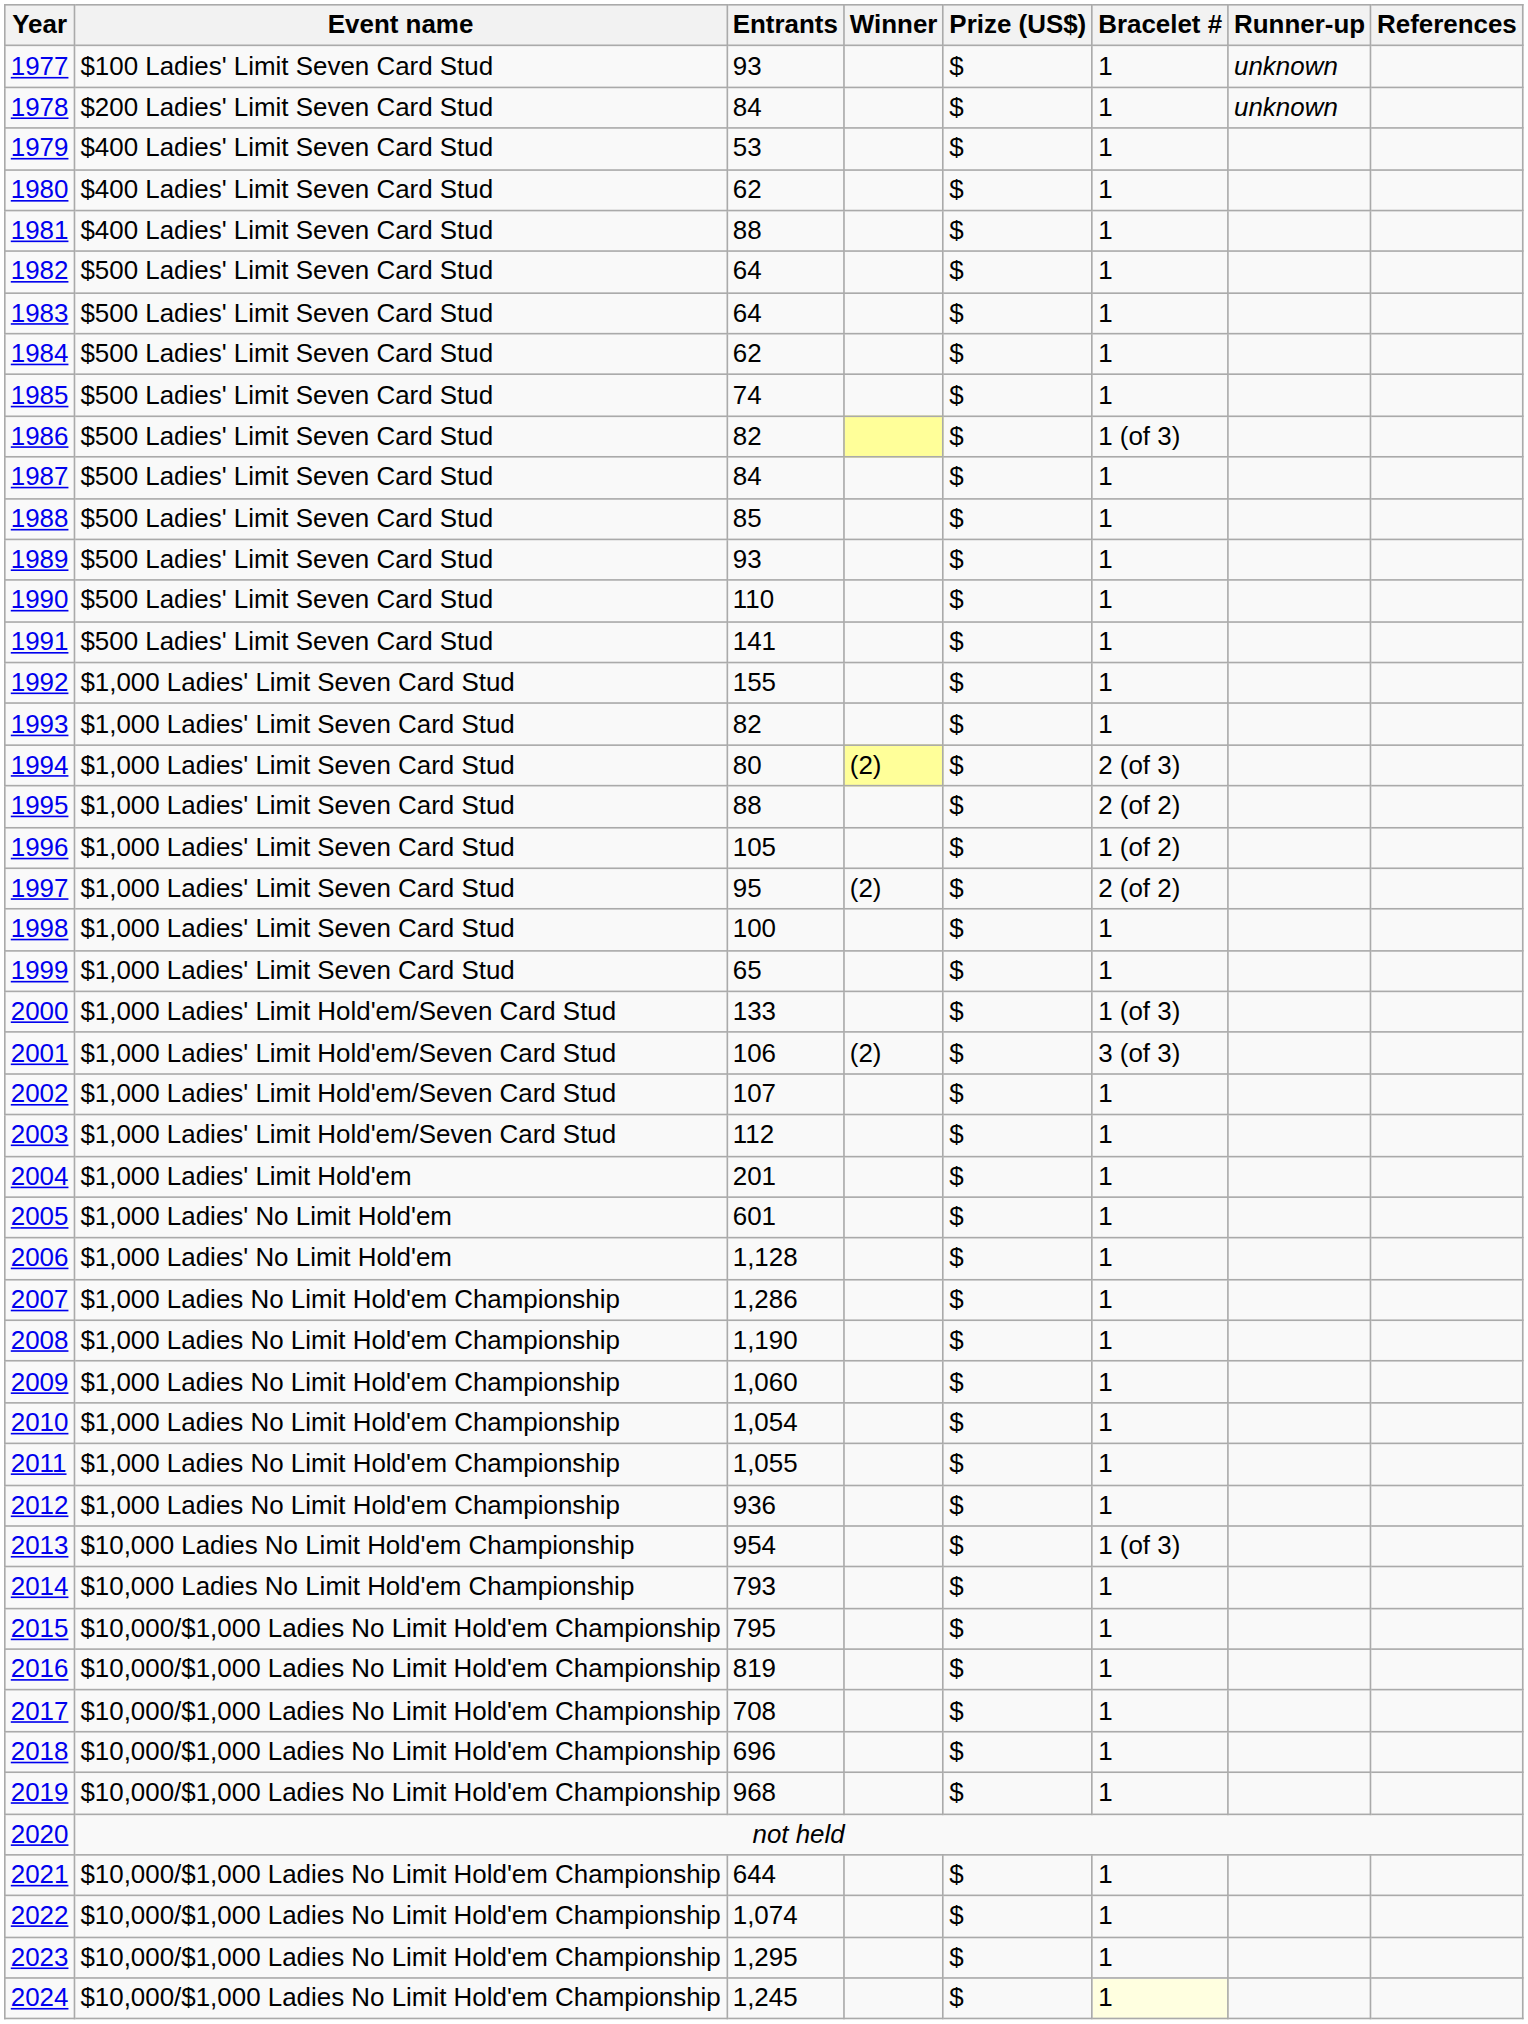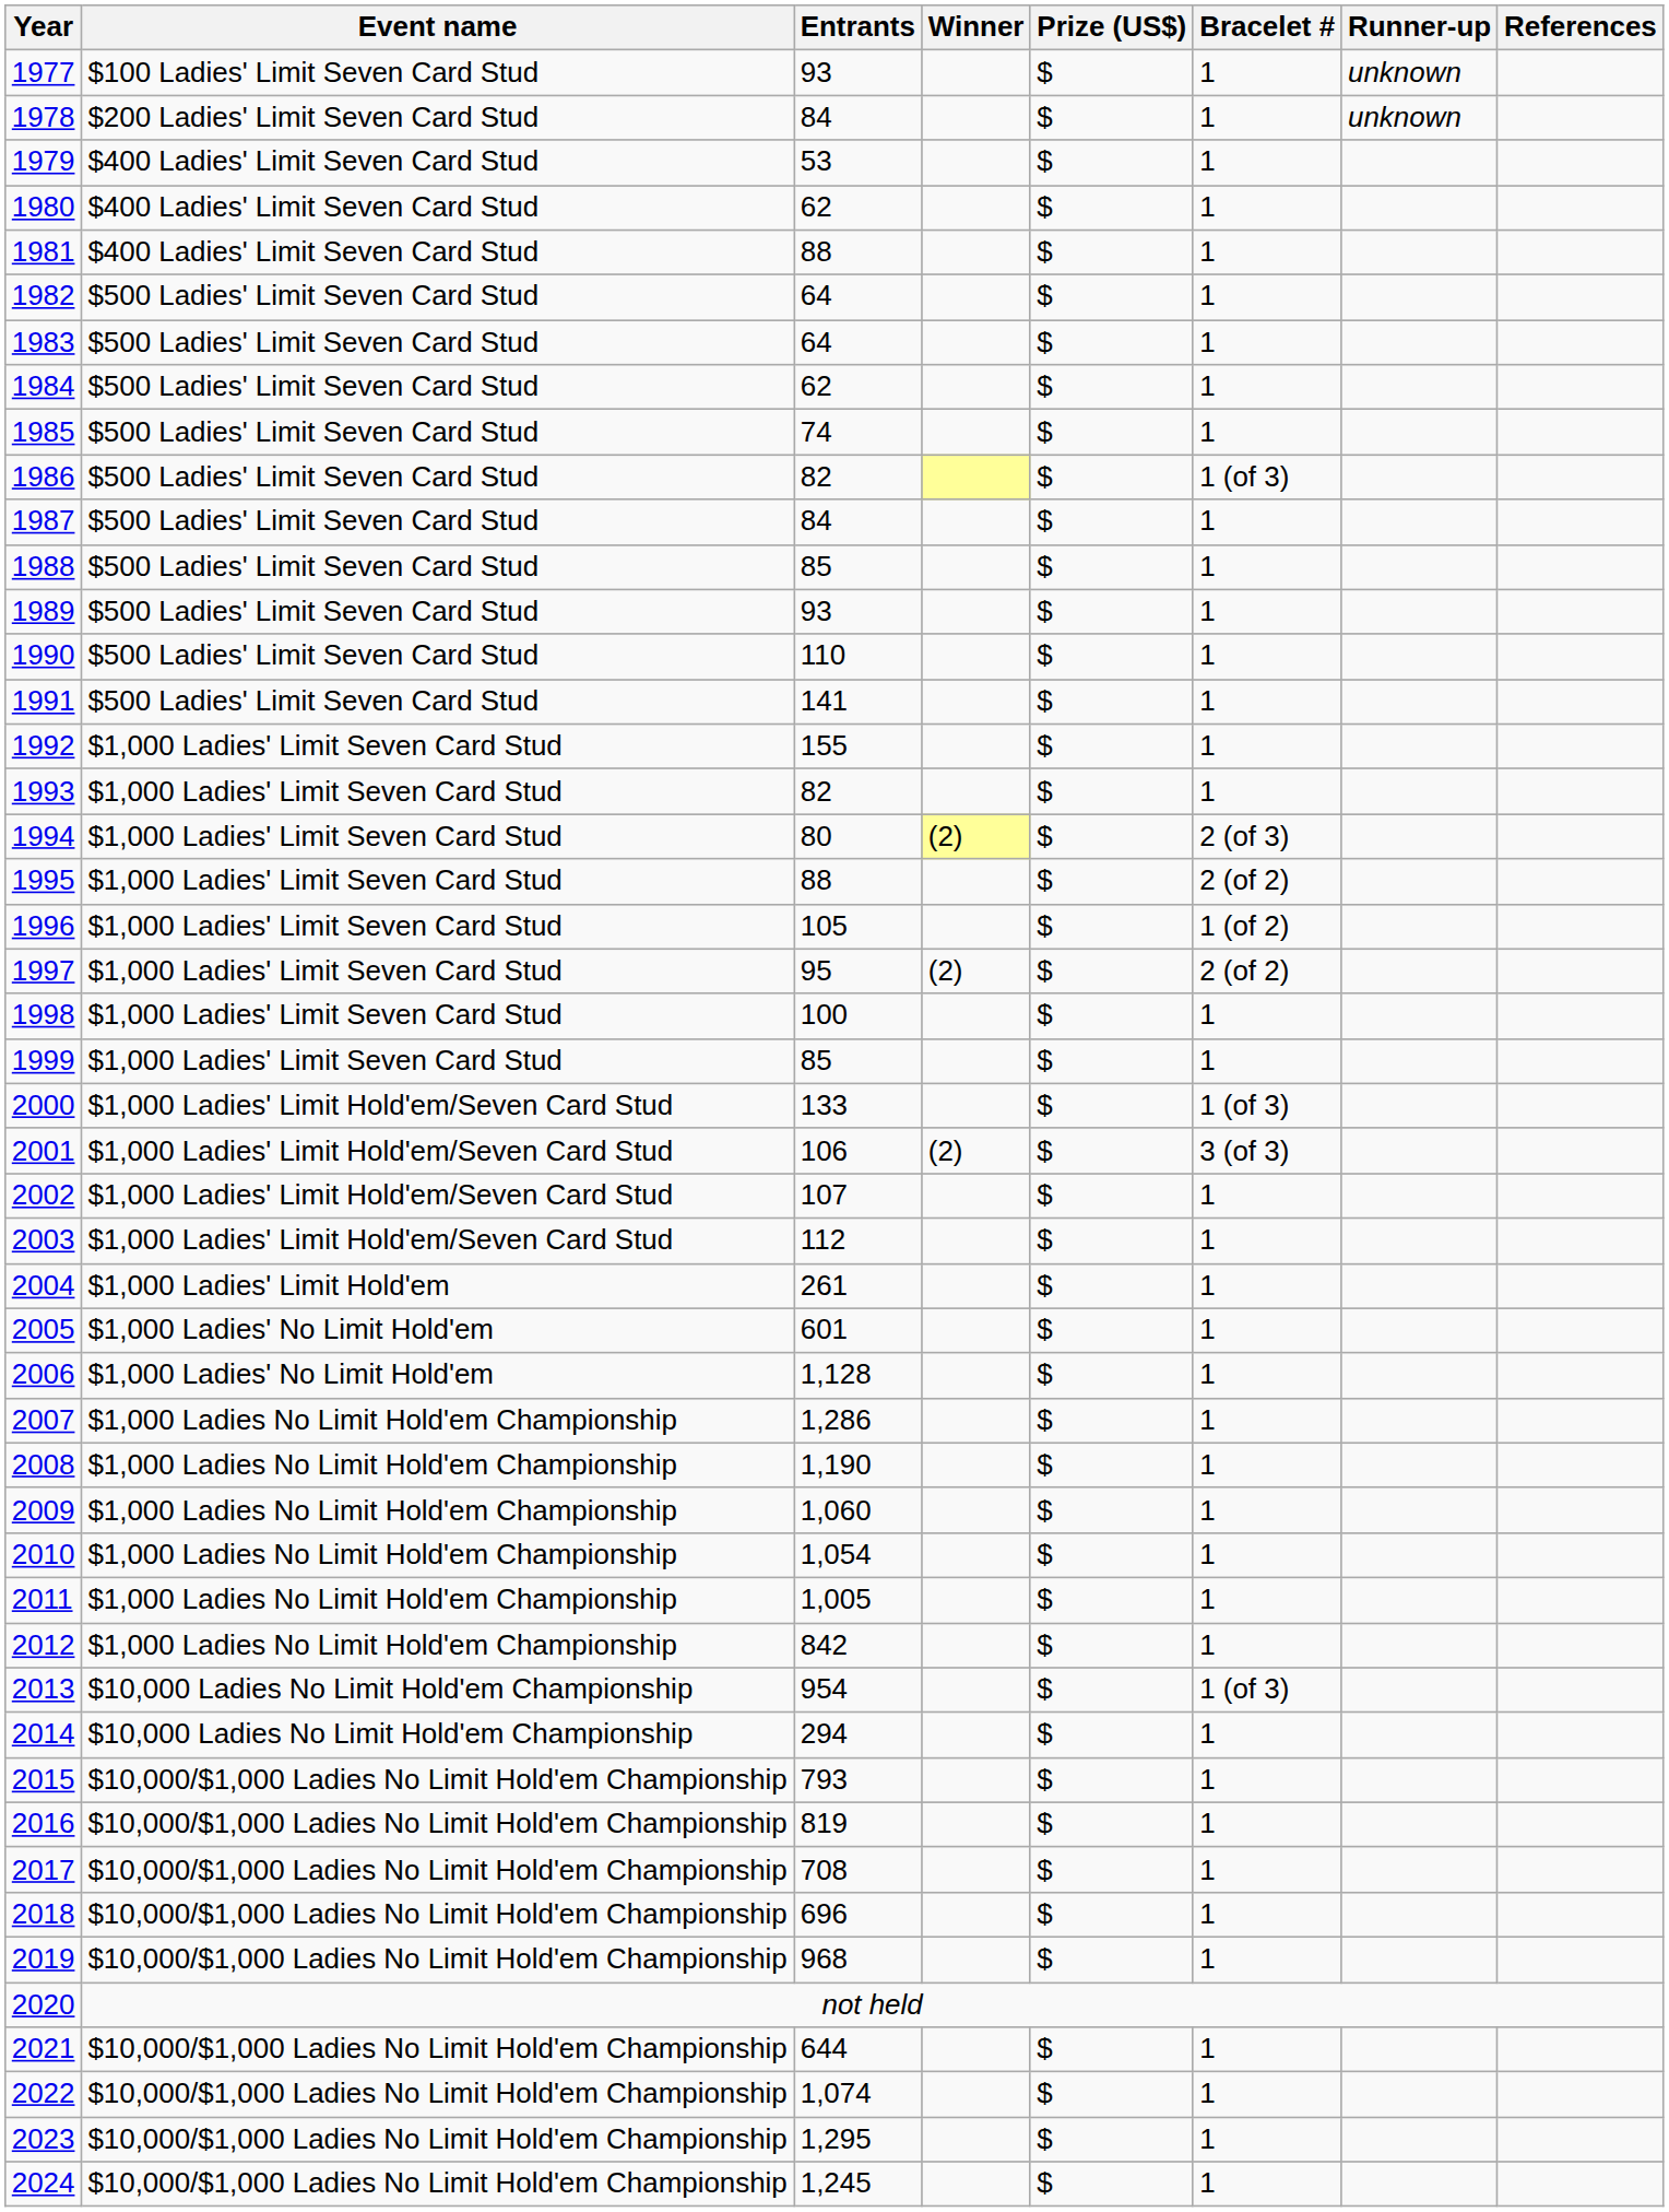1999 | Entrants: 65 -> 85
2004 | Entrants: 201 -> 261
2011 | Entrants: 1,055 -> 1,005
2012 | Entrants: 936 -> 842
2014 | Entrants: 793 -> 294
2015 | Entrants: 795 -> 793
2024 | Bracelet #: lightyellow background -> no background
